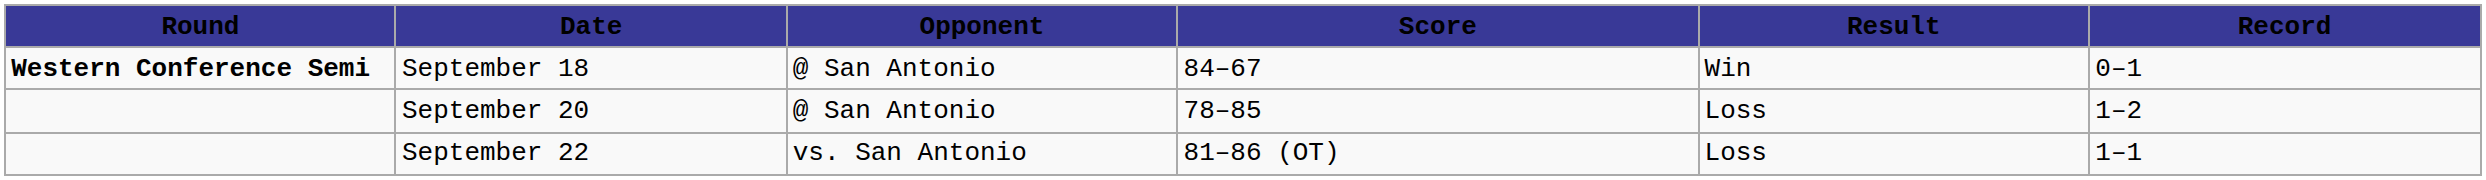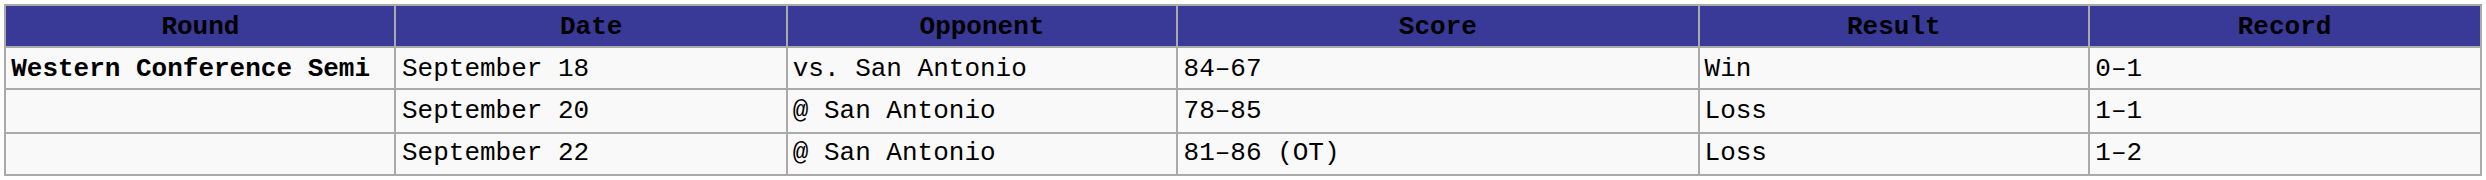September 18 | Opponent: @ San Antonio -> vs. San Antonio
September 20 | Record: 1–2 -> 1–1
September 22 | Opponent: vs. San Antonio -> @ San Antonio
September 22 | Record: 1–1 -> 1–2
